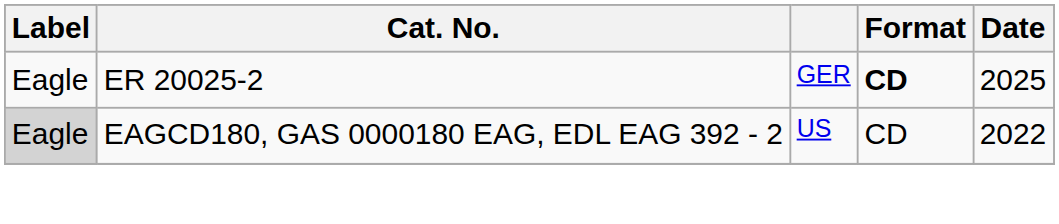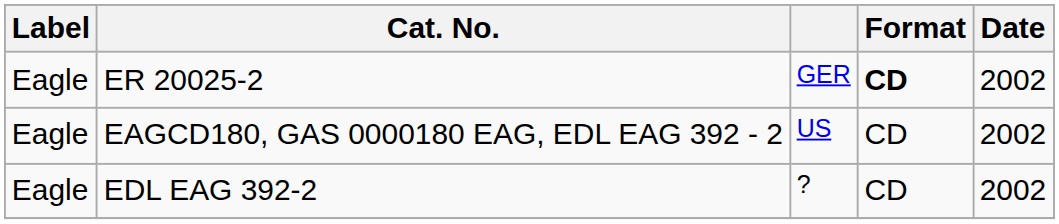ER 20025-2 | Date: 2025 -> 2002
EAGCD180, GAS 0000180 EAG, EDL EAG 392 - 2 | Label: lightgrey background -> no background
EAGCD180, GAS 0000180 EAG, EDL EAG 392 - 2 | Date: 2022 -> 2002
+ row: Eagle | EDL EAG 392-2 | ? | CD | 2002
